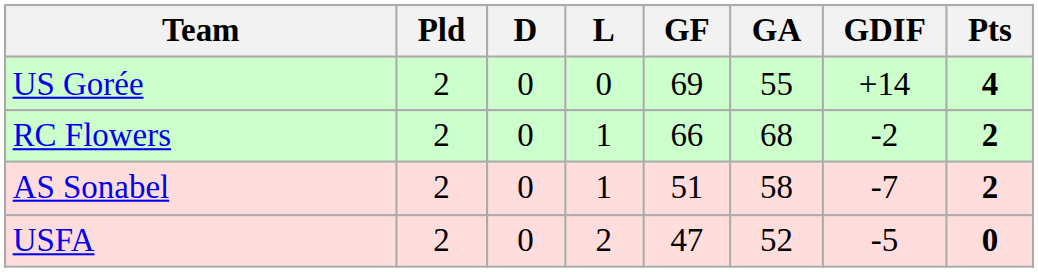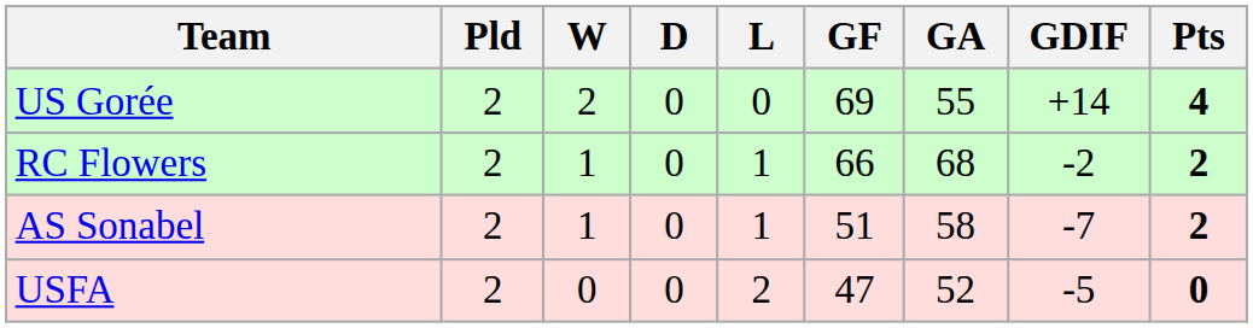+ column: W | 2 | 1 | 1 | 0
